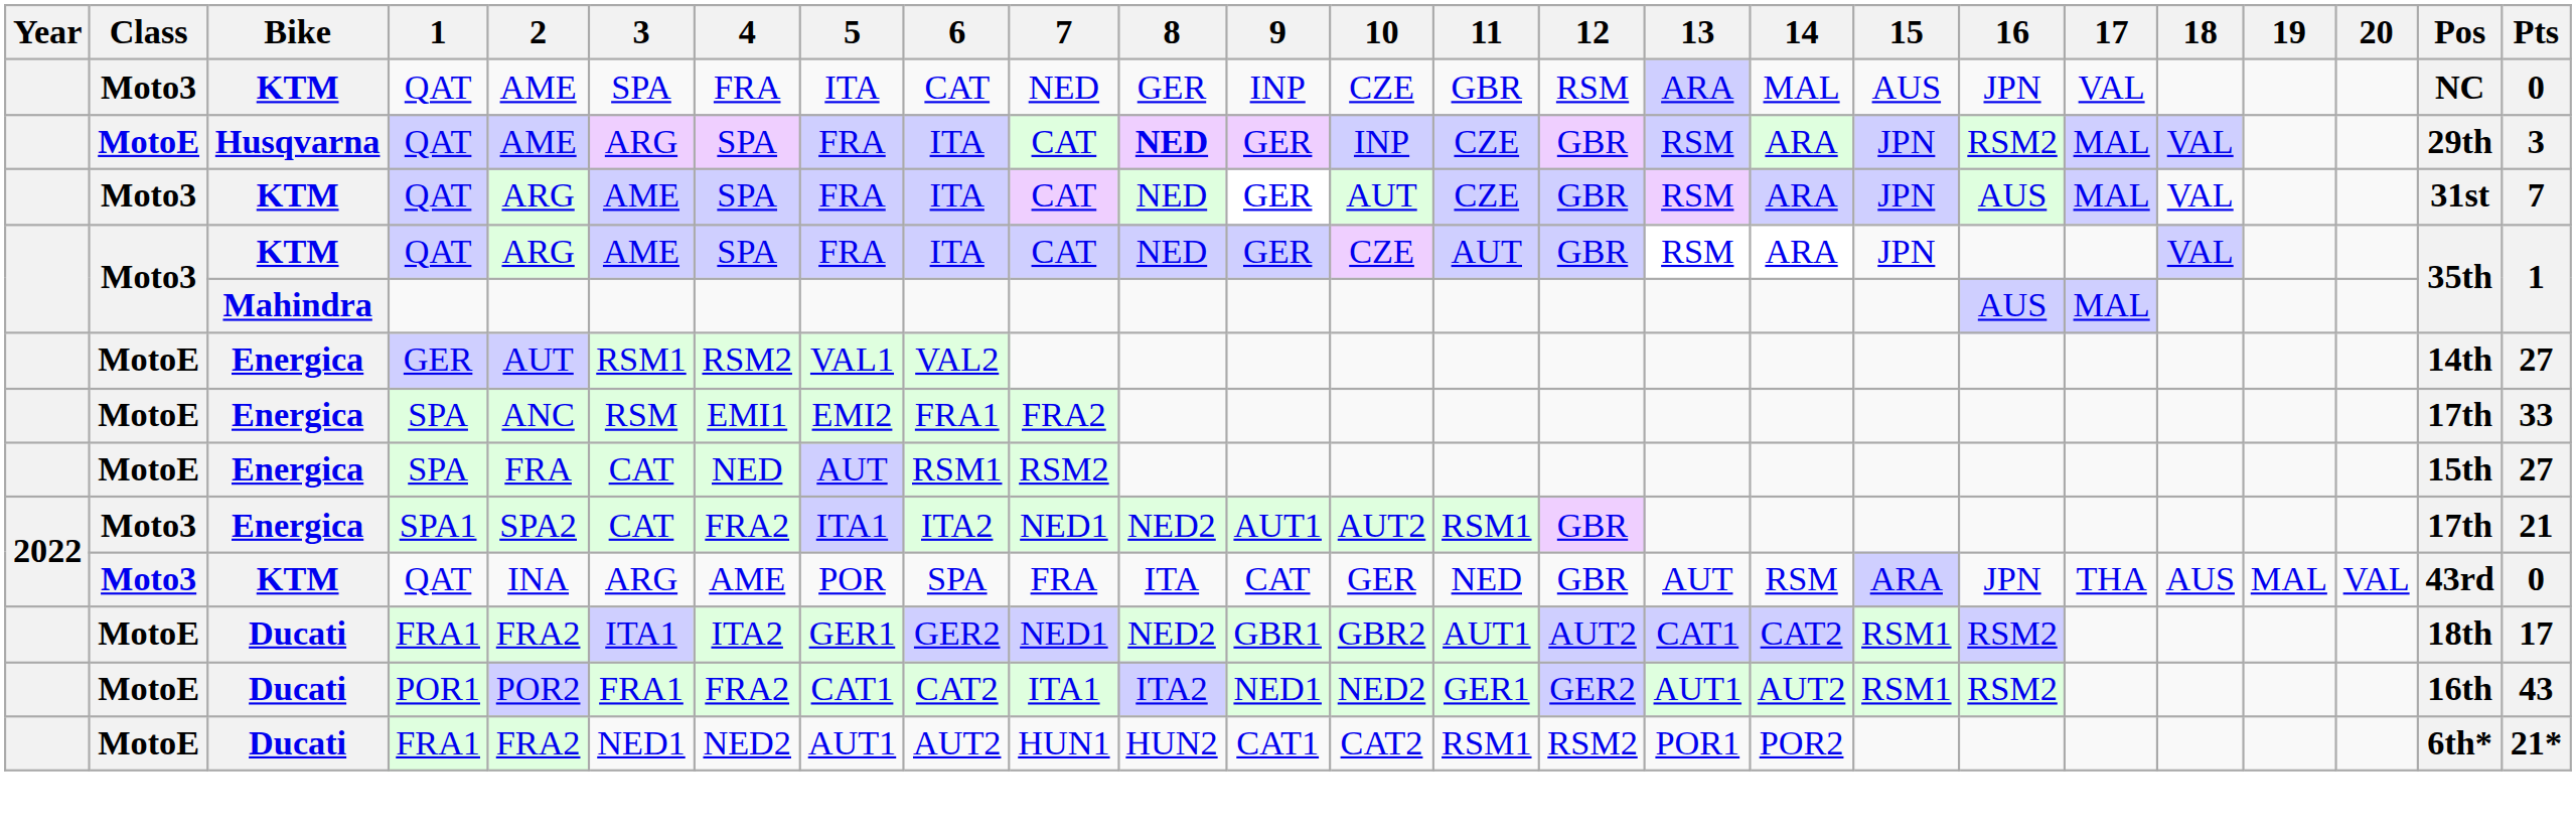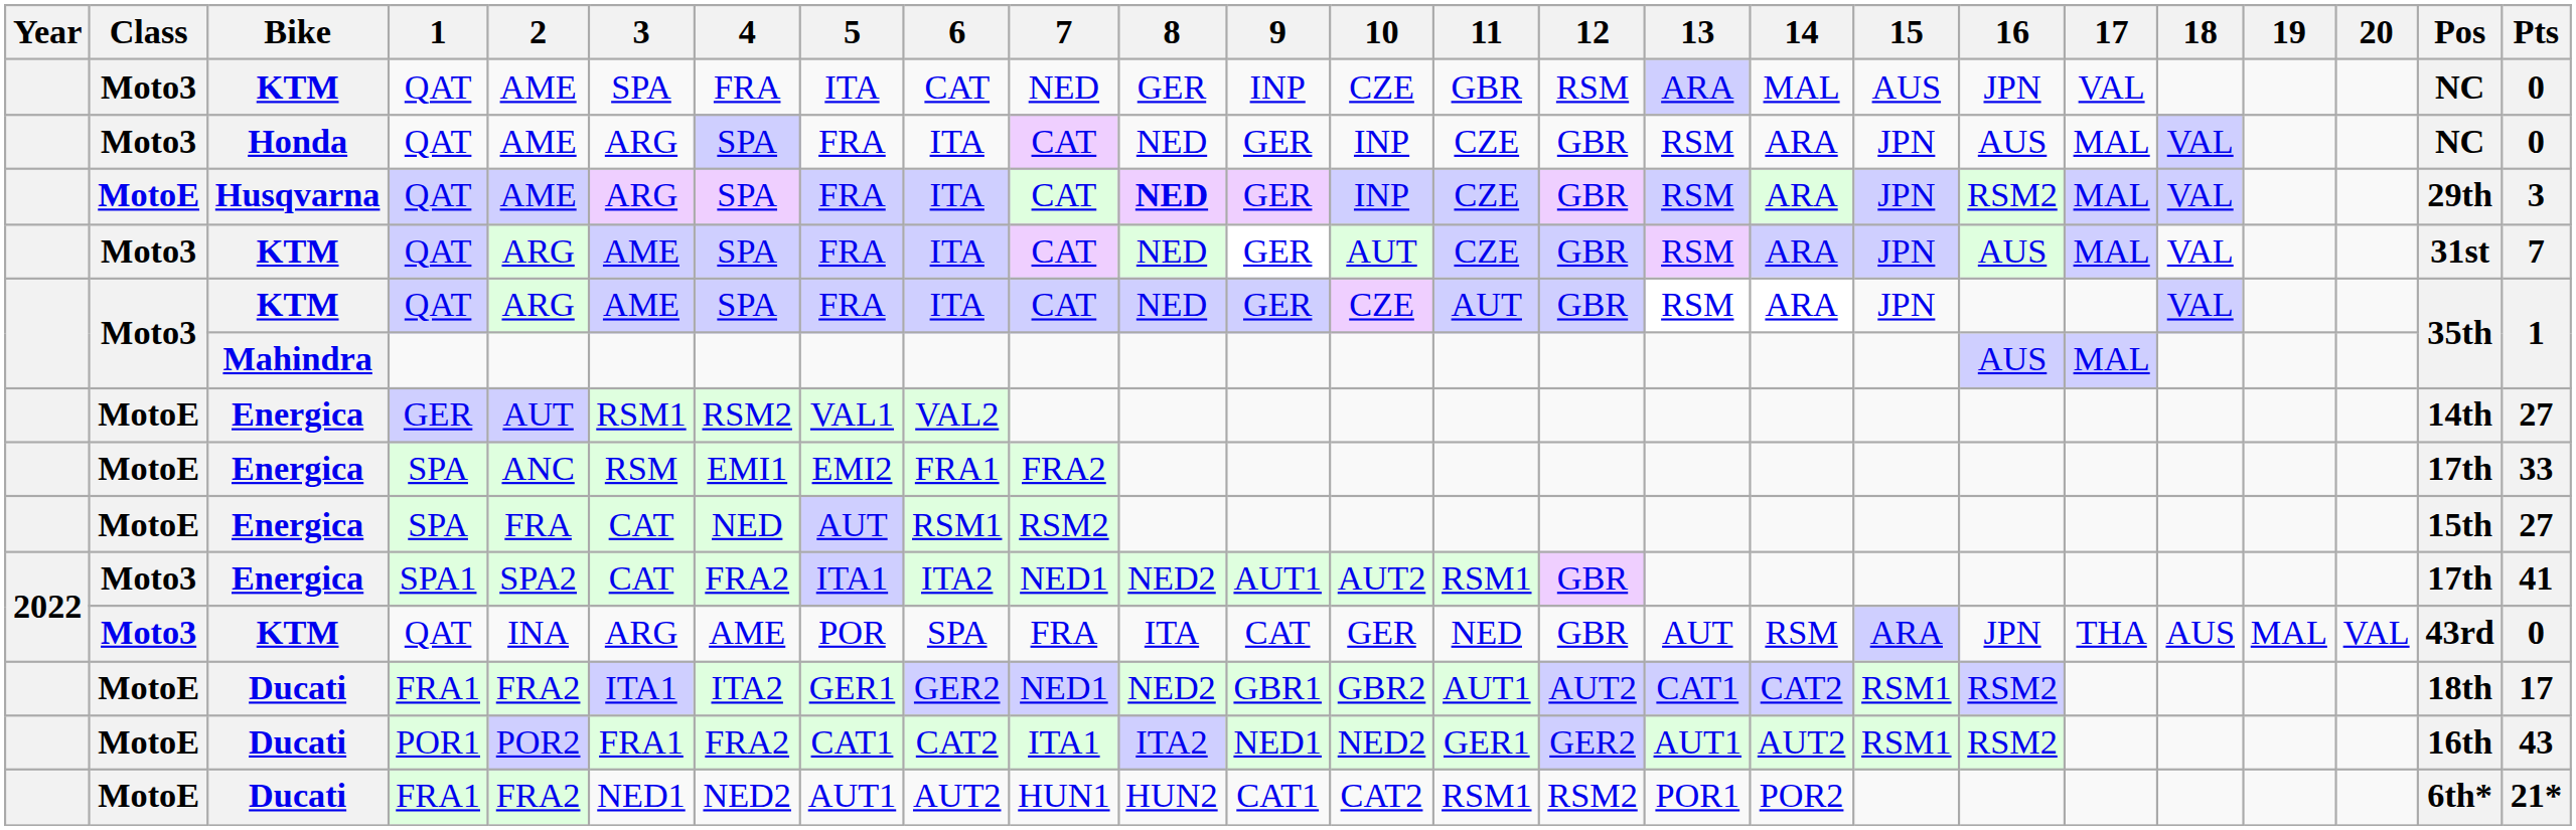+ row: Moto3 | Honda | QAT | AME | ARG | SPA | FRA | ITA | CAT | NED | GER | INP | CZE | GBR | RSM | ARA | JPN | AUS | MAL | VAL | NC | 0
SPA1 | Pts: 21 -> 41
